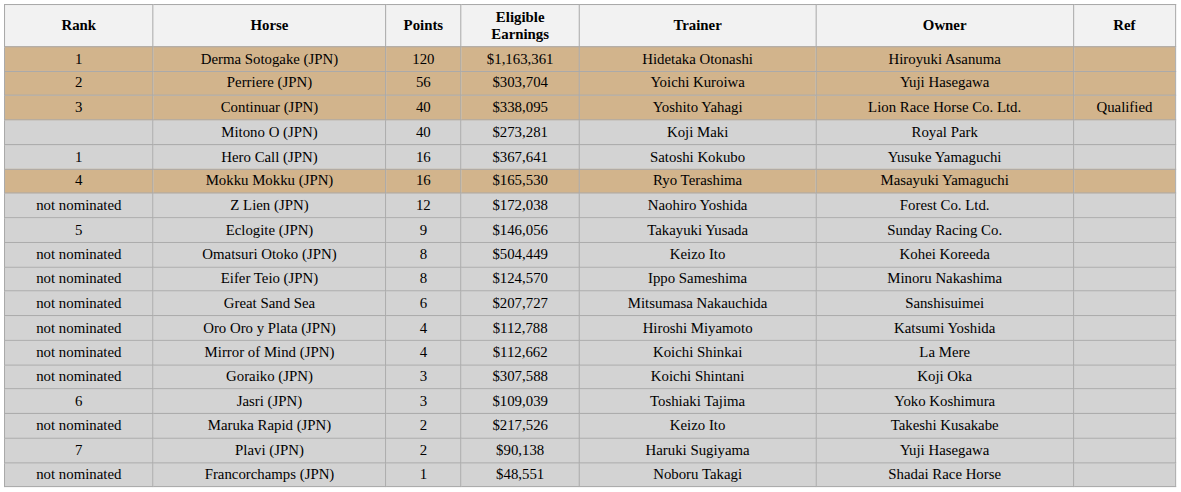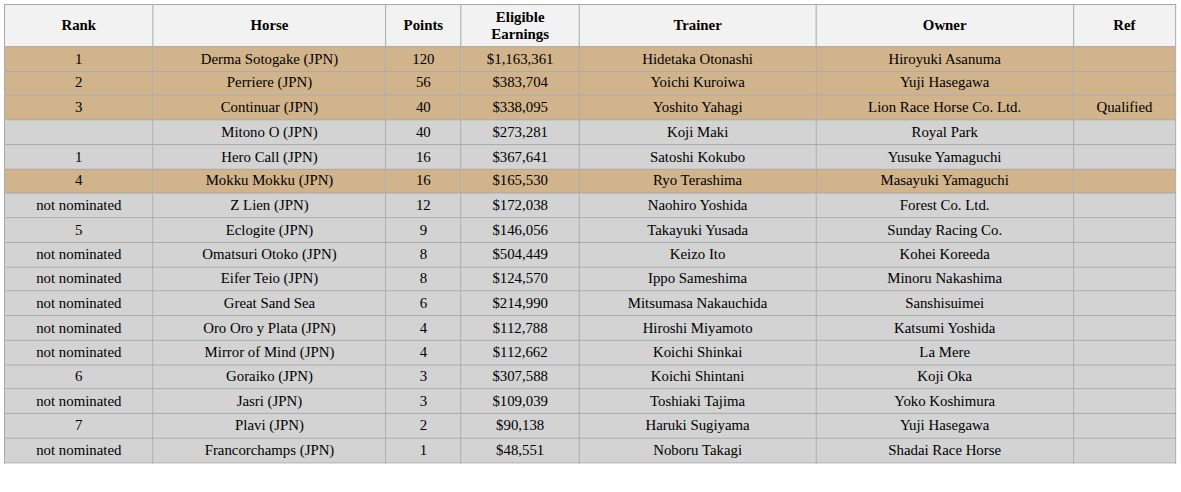Perriere (JPN) | Eligible Earnings: $303,704 -> $383,704
Great Sand Sea | Eligible Earnings: $207,727 -> $214,990
Goraiko (JPN) | Rank: not nominated -> 6
Jasri (JPN) | Rank: 6 -> not nominated
- row: not nominated | Maruka Rapid (JPN) | 2 | $217,526 | Keizo Ito | Takeshi Kusakabe
